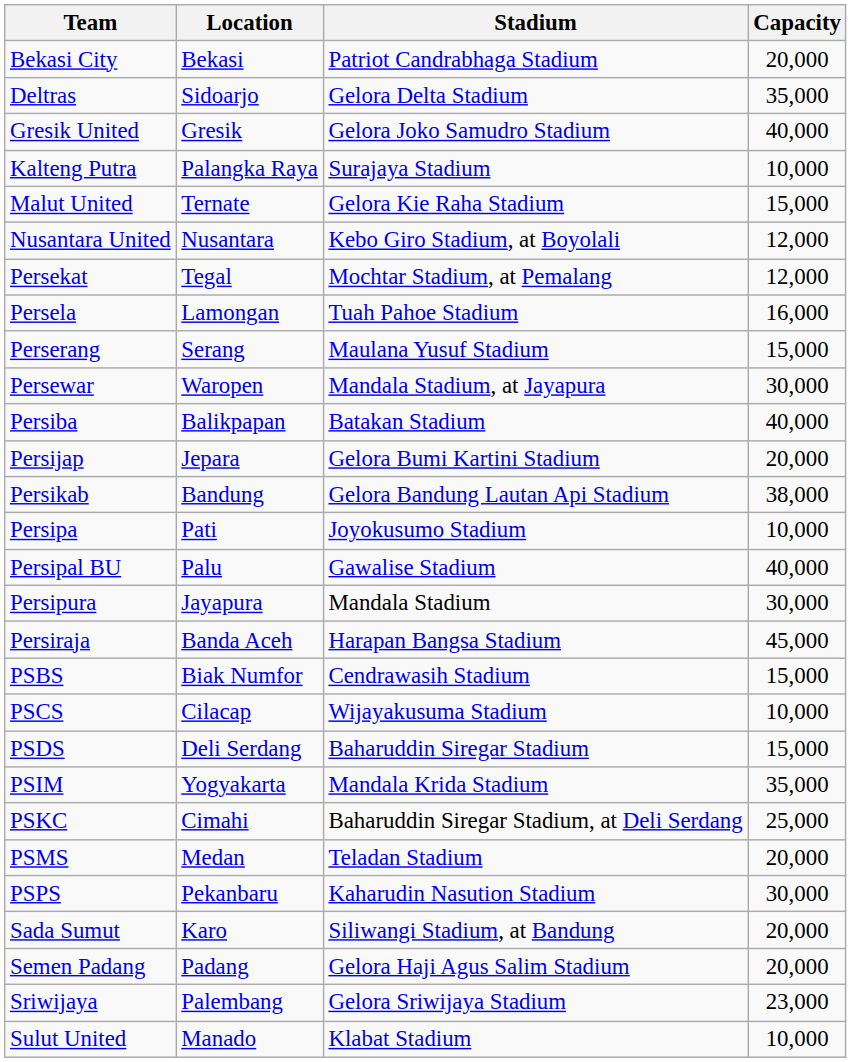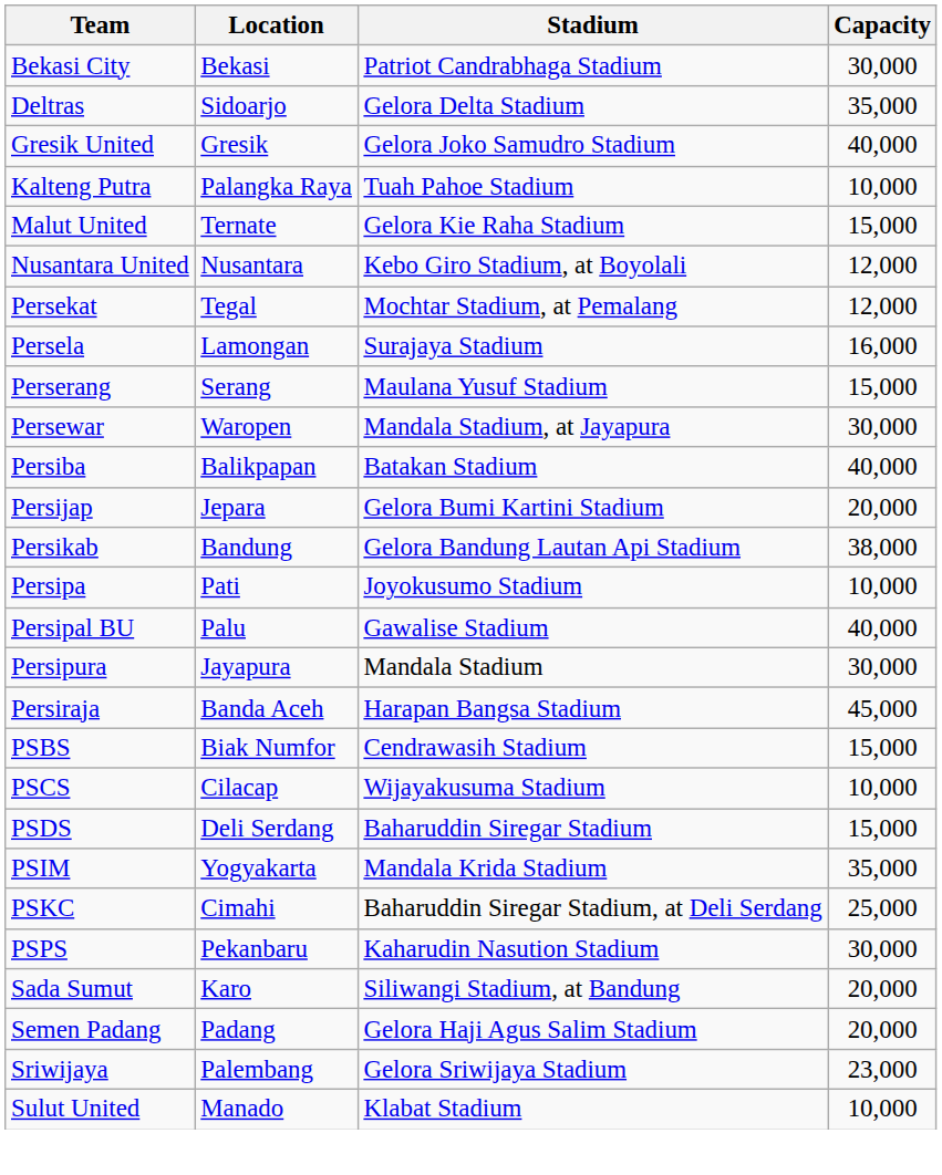Bekasi City | Capacity: 20,000 -> 30,000
Kalteng Putra | Stadium: Surajaya Stadium -> Tuah Pahoe Stadium
Persela | Stadium: Tuah Pahoe Stadium -> Surajaya Stadium
- row: PSMS | Medan | Teladan Stadium | 20,000
